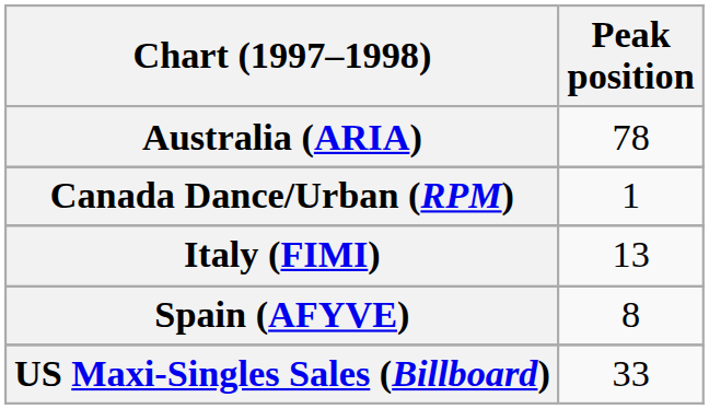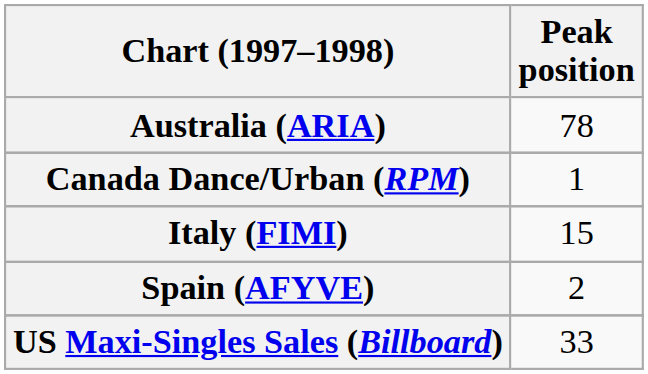Italy (FIMI) | Peak position: 13 -> 15
Spain (AFYVE) | Peak position: 8 -> 2
